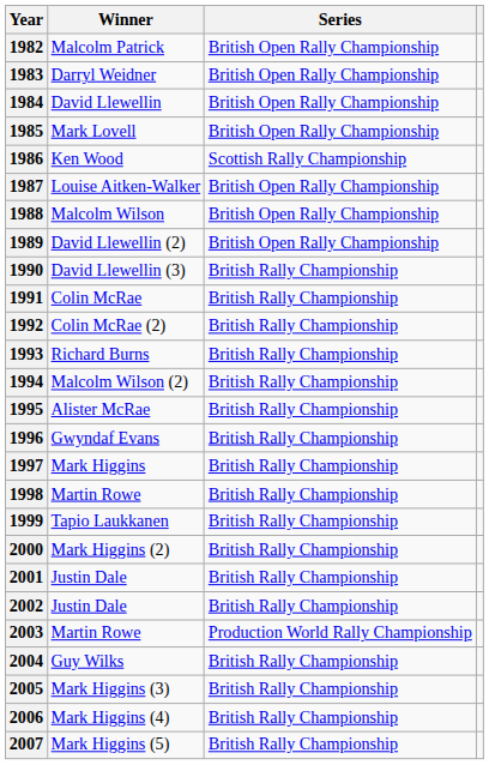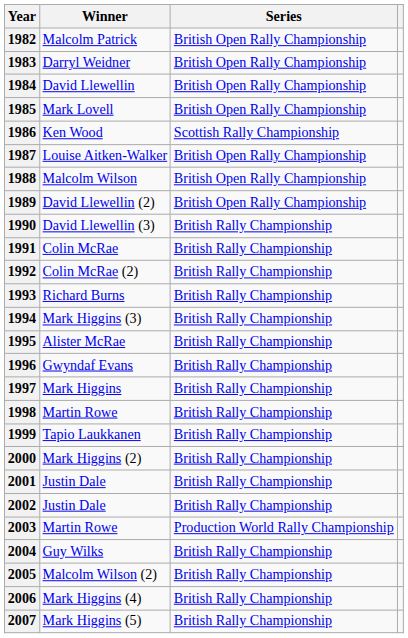1994 | Winner: Malcolm Wilson (2) -> Mark Higgins (3)
2005 | Winner: Mark Higgins (3) -> Malcolm Wilson (2)
